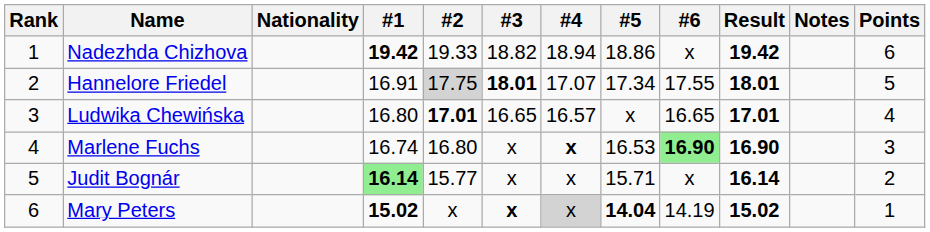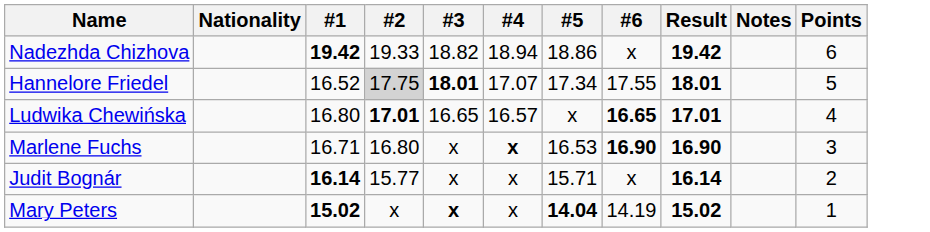- column: Rank | 1 | 2 | 3 | 4 | 5 | 6
Hannelore Friedel | #1: 16.91 -> 16.52
Ludwika Chewińska | #6: normal -> bold
Marlene Fuchs | #1: 16.74 -> 16.71
Marlene Fuchs | #6: lightgreen background -> no background
Judit Bognár | #1: lightgreen background -> no background
Mary Peters | #4: lightgrey background -> no background
